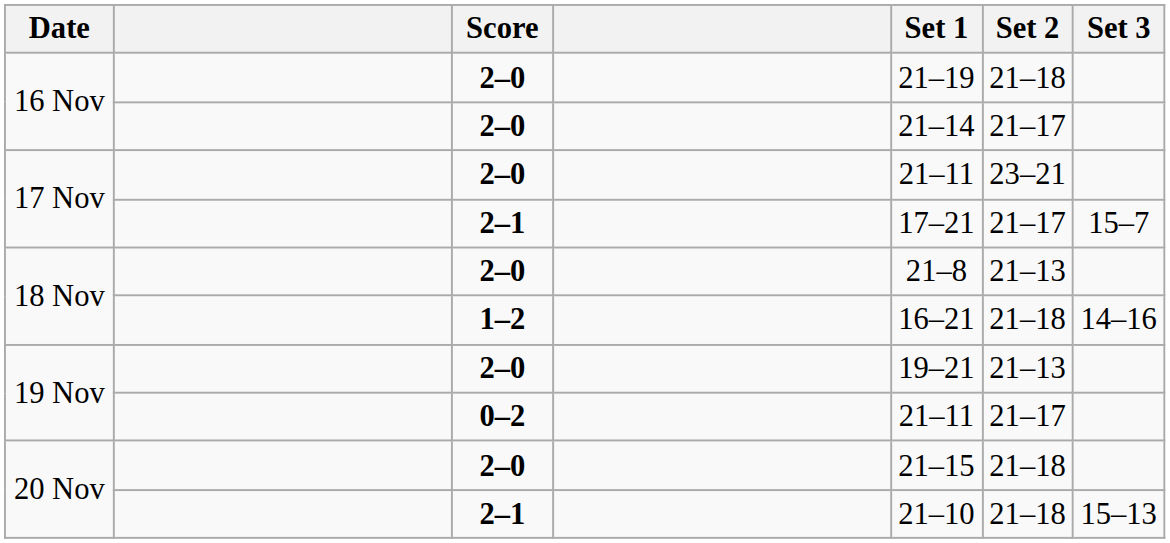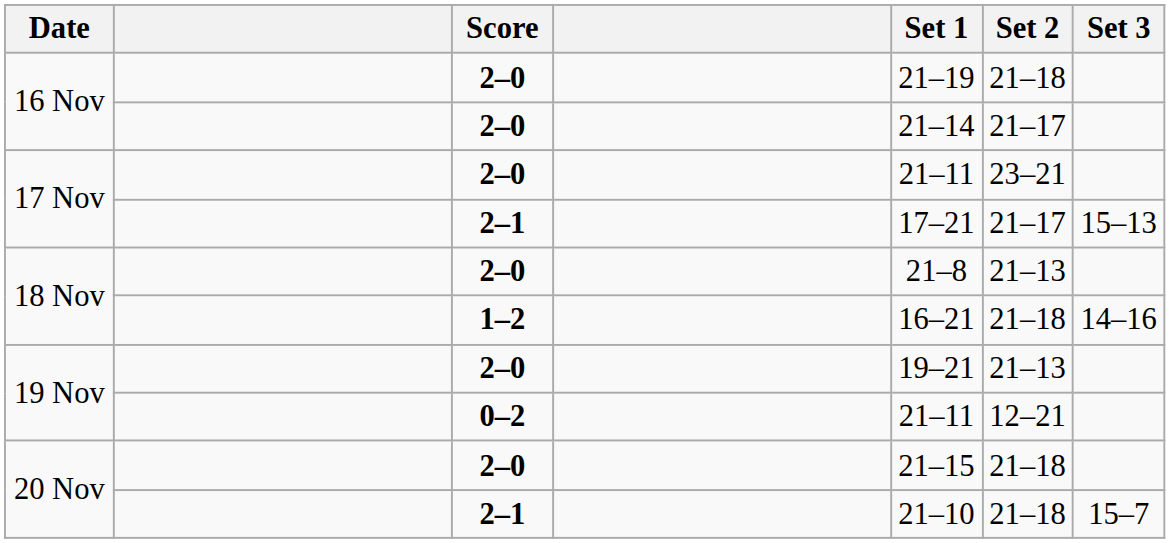17 Nov / 2–1 | Set 3: 15–7 -> 15–13
19 Nov / 0–2 | Set 2: 21–17 -> 12–21
20 Nov / 2–1 | Set 3: 15–13 -> 15–7
